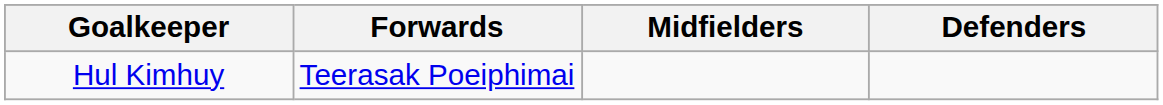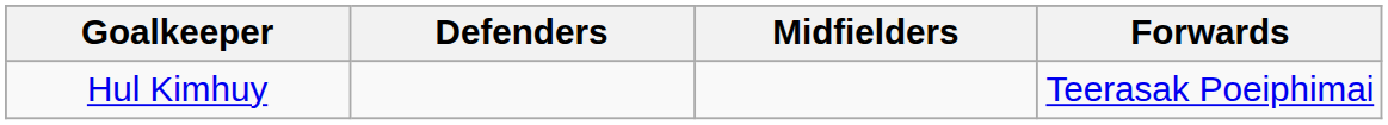columns swapped: Defenders <-> Forwards
